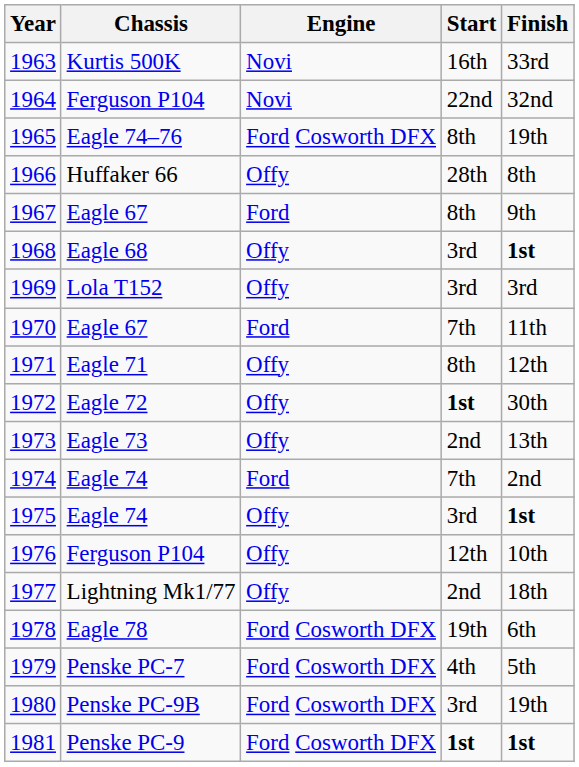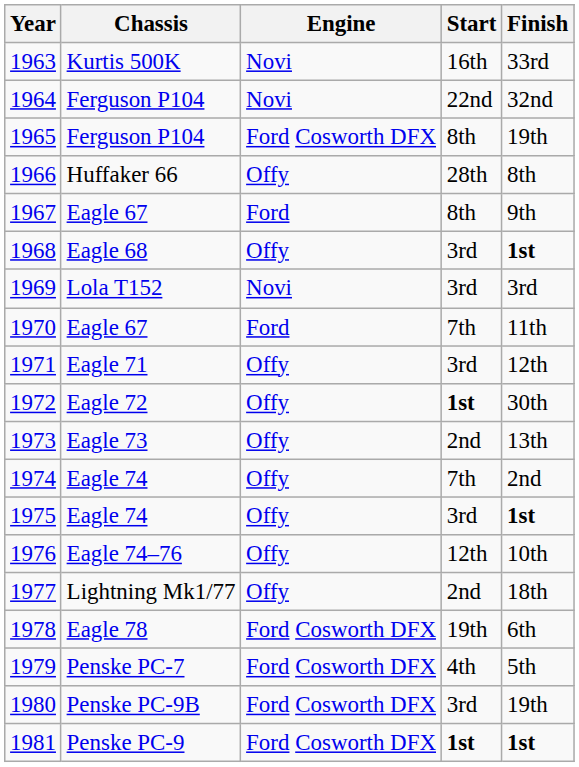1965 | Chassis: Eagle 74–76 -> Ferguson P104
1969 | Engine: Offy -> Novi
1971 | Start: 8th -> 3rd
1974 | Engine: Ford -> Offy
1976 | Chassis: Ferguson P104 -> Eagle 74–76
